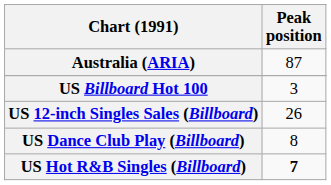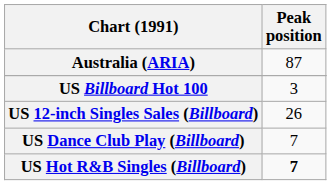US Dance Club Play (Billboard) | Peak position: 8 -> 7
